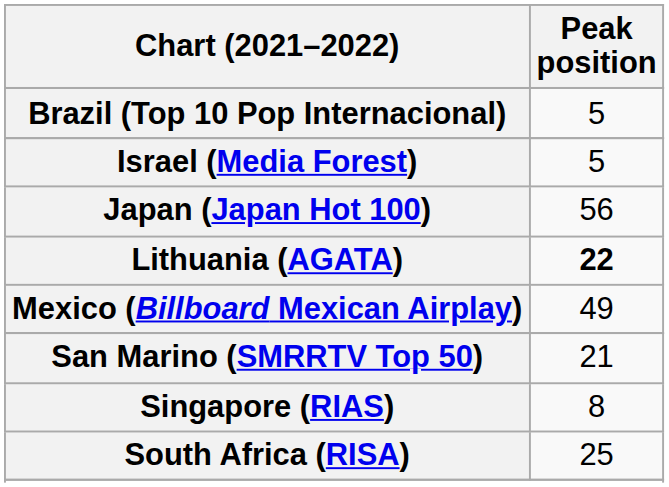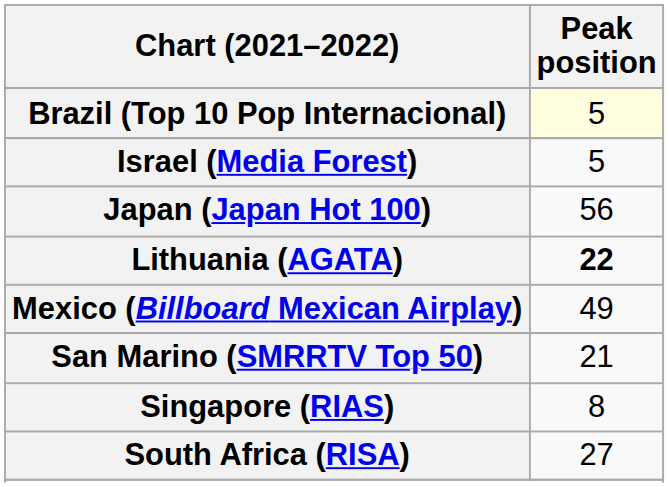Brazil (Top 10 Pop Internacional) | Peak position: no background -> lightyellow background
South Africa (RISA) | Peak position: 25 -> 27
